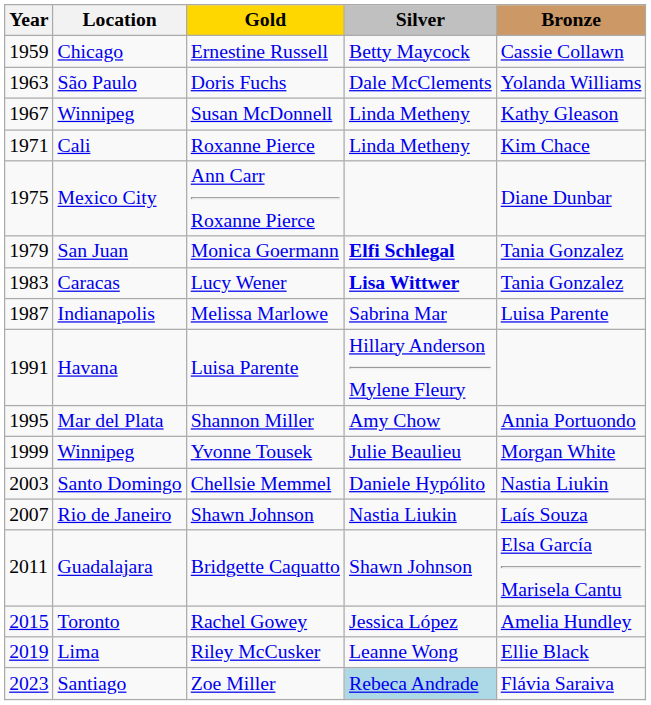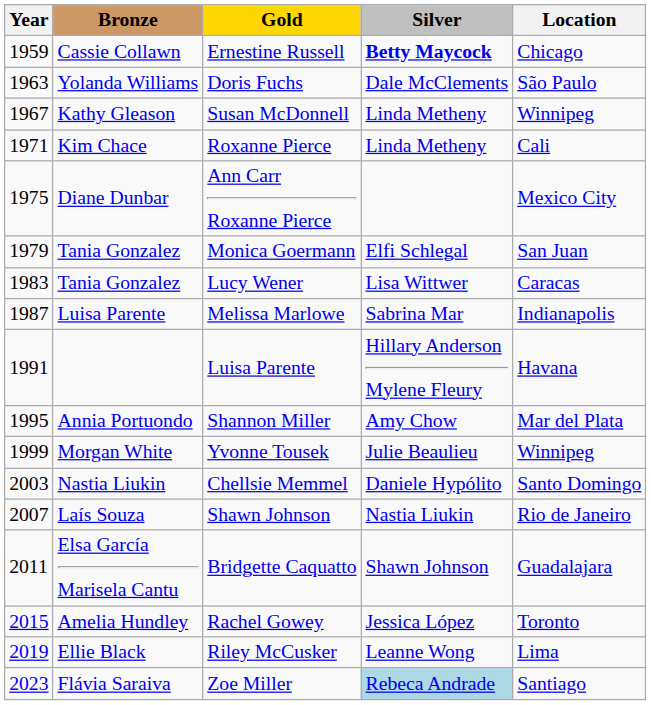columns swapped: Location <-> Bronze
Ernestine Russell | Silver: normal -> bold
Monica Goermann | Silver: bold -> normal
Lucy Wener | Silver: bold -> normal
